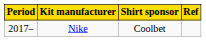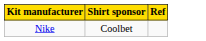- column: Period | 2017–
